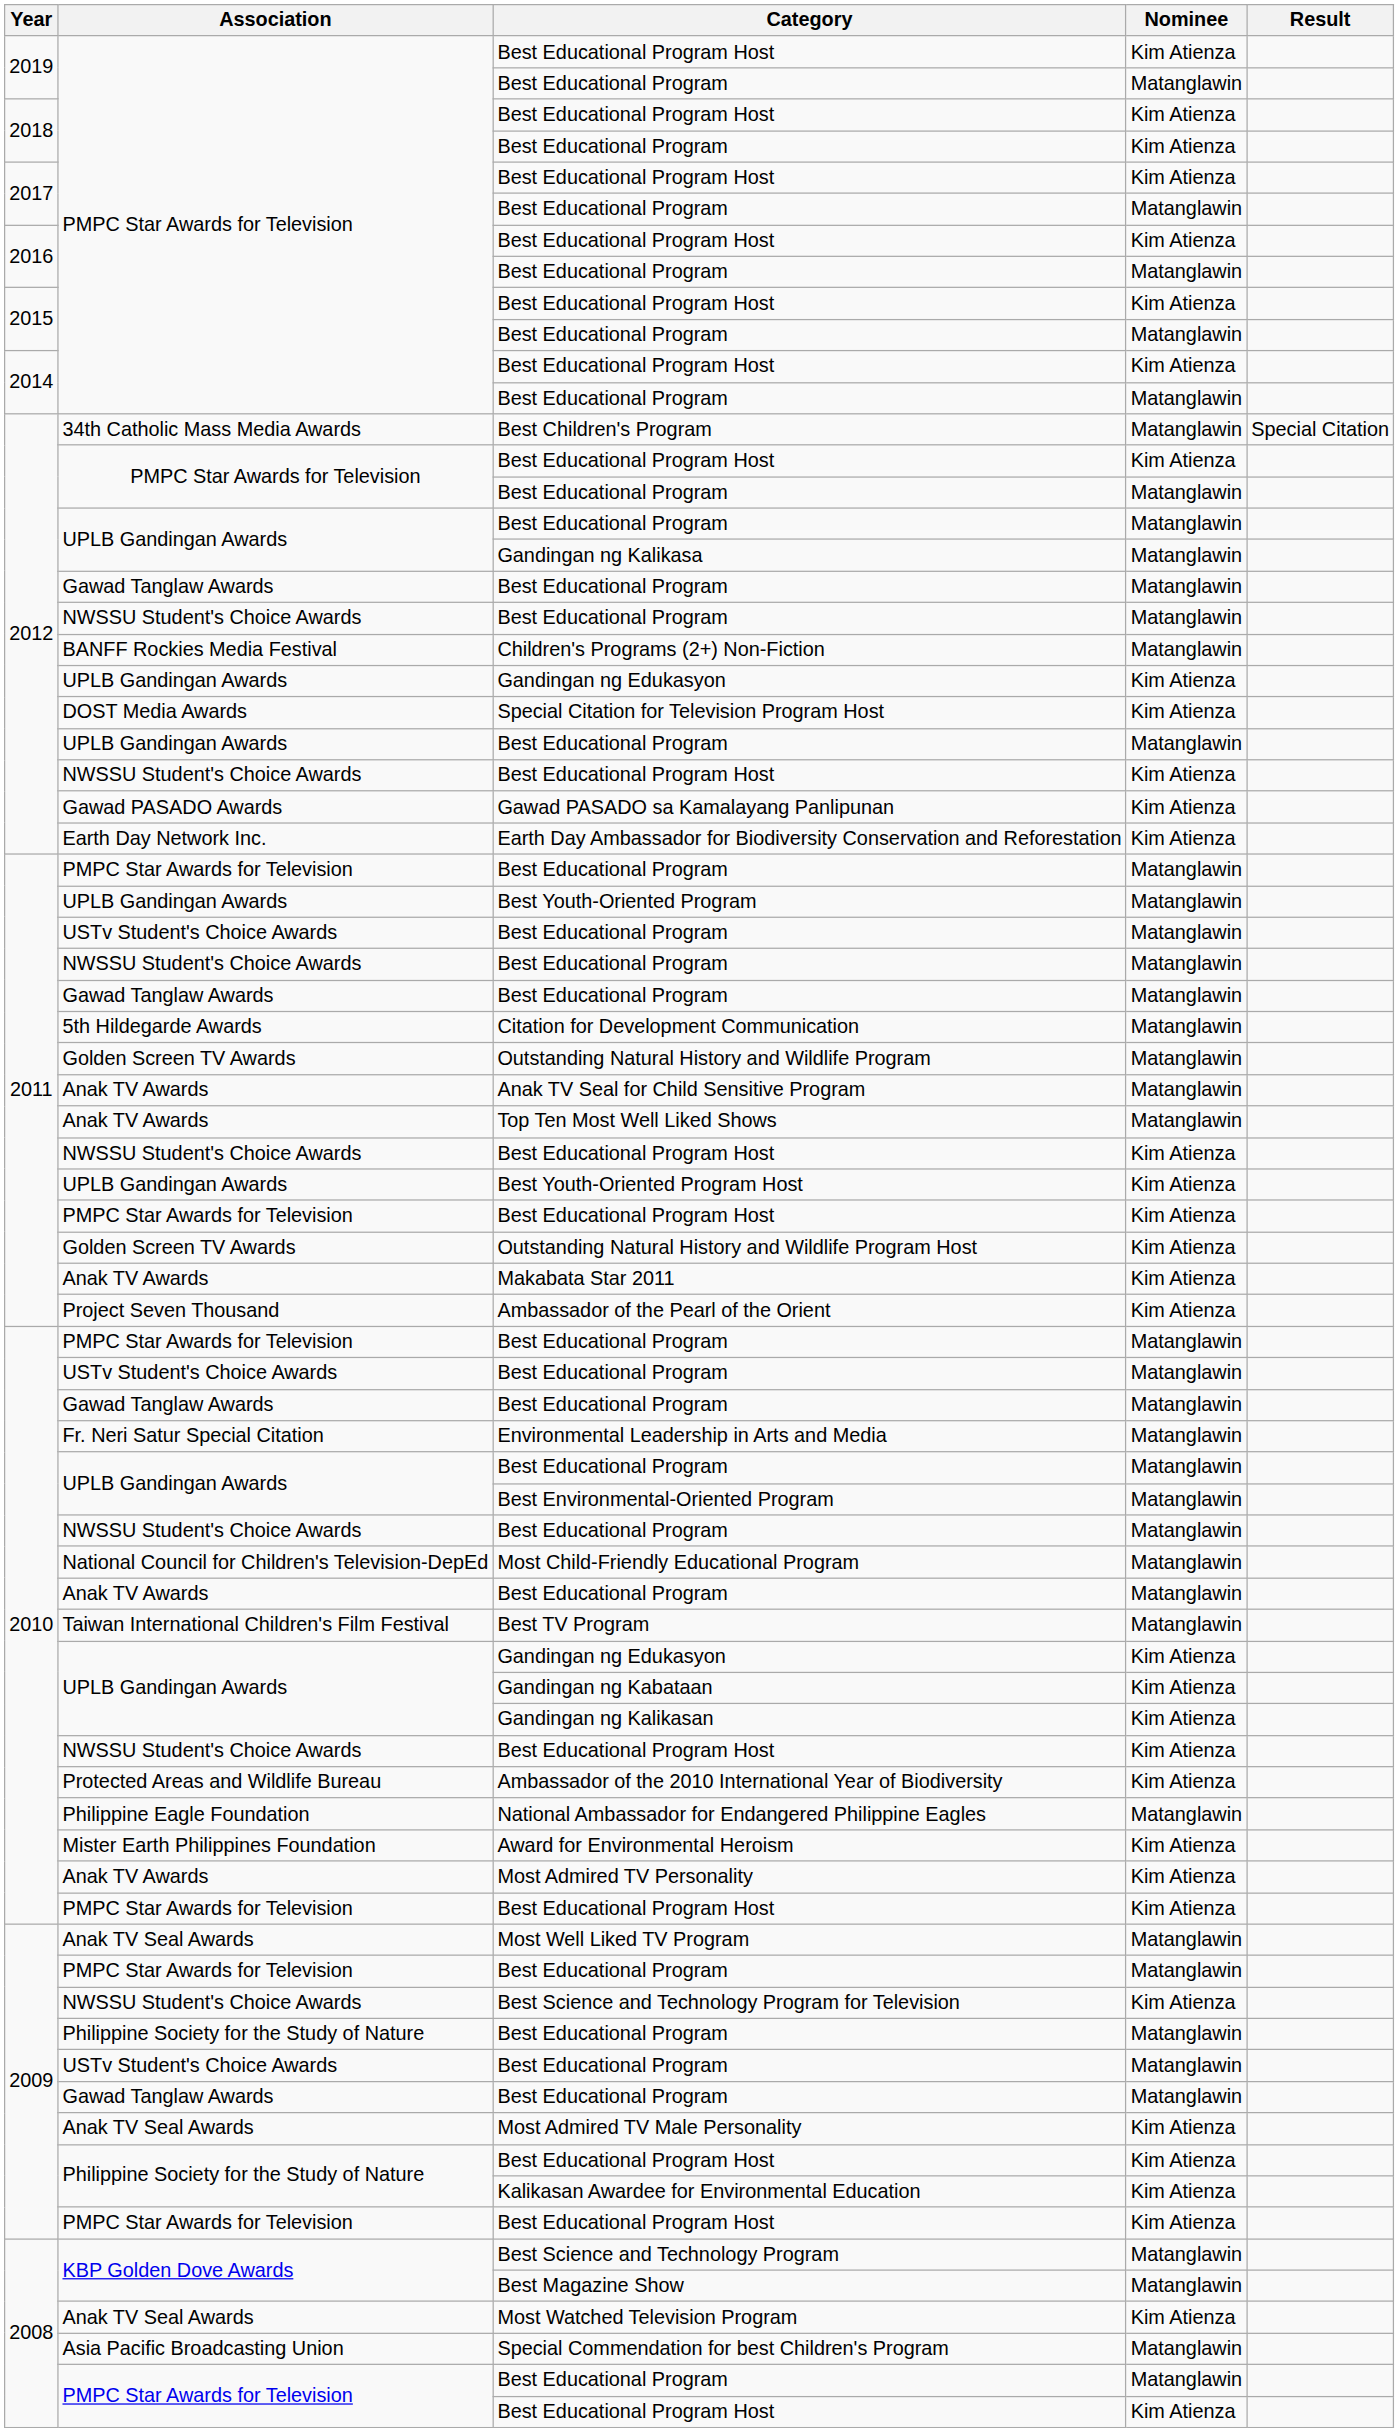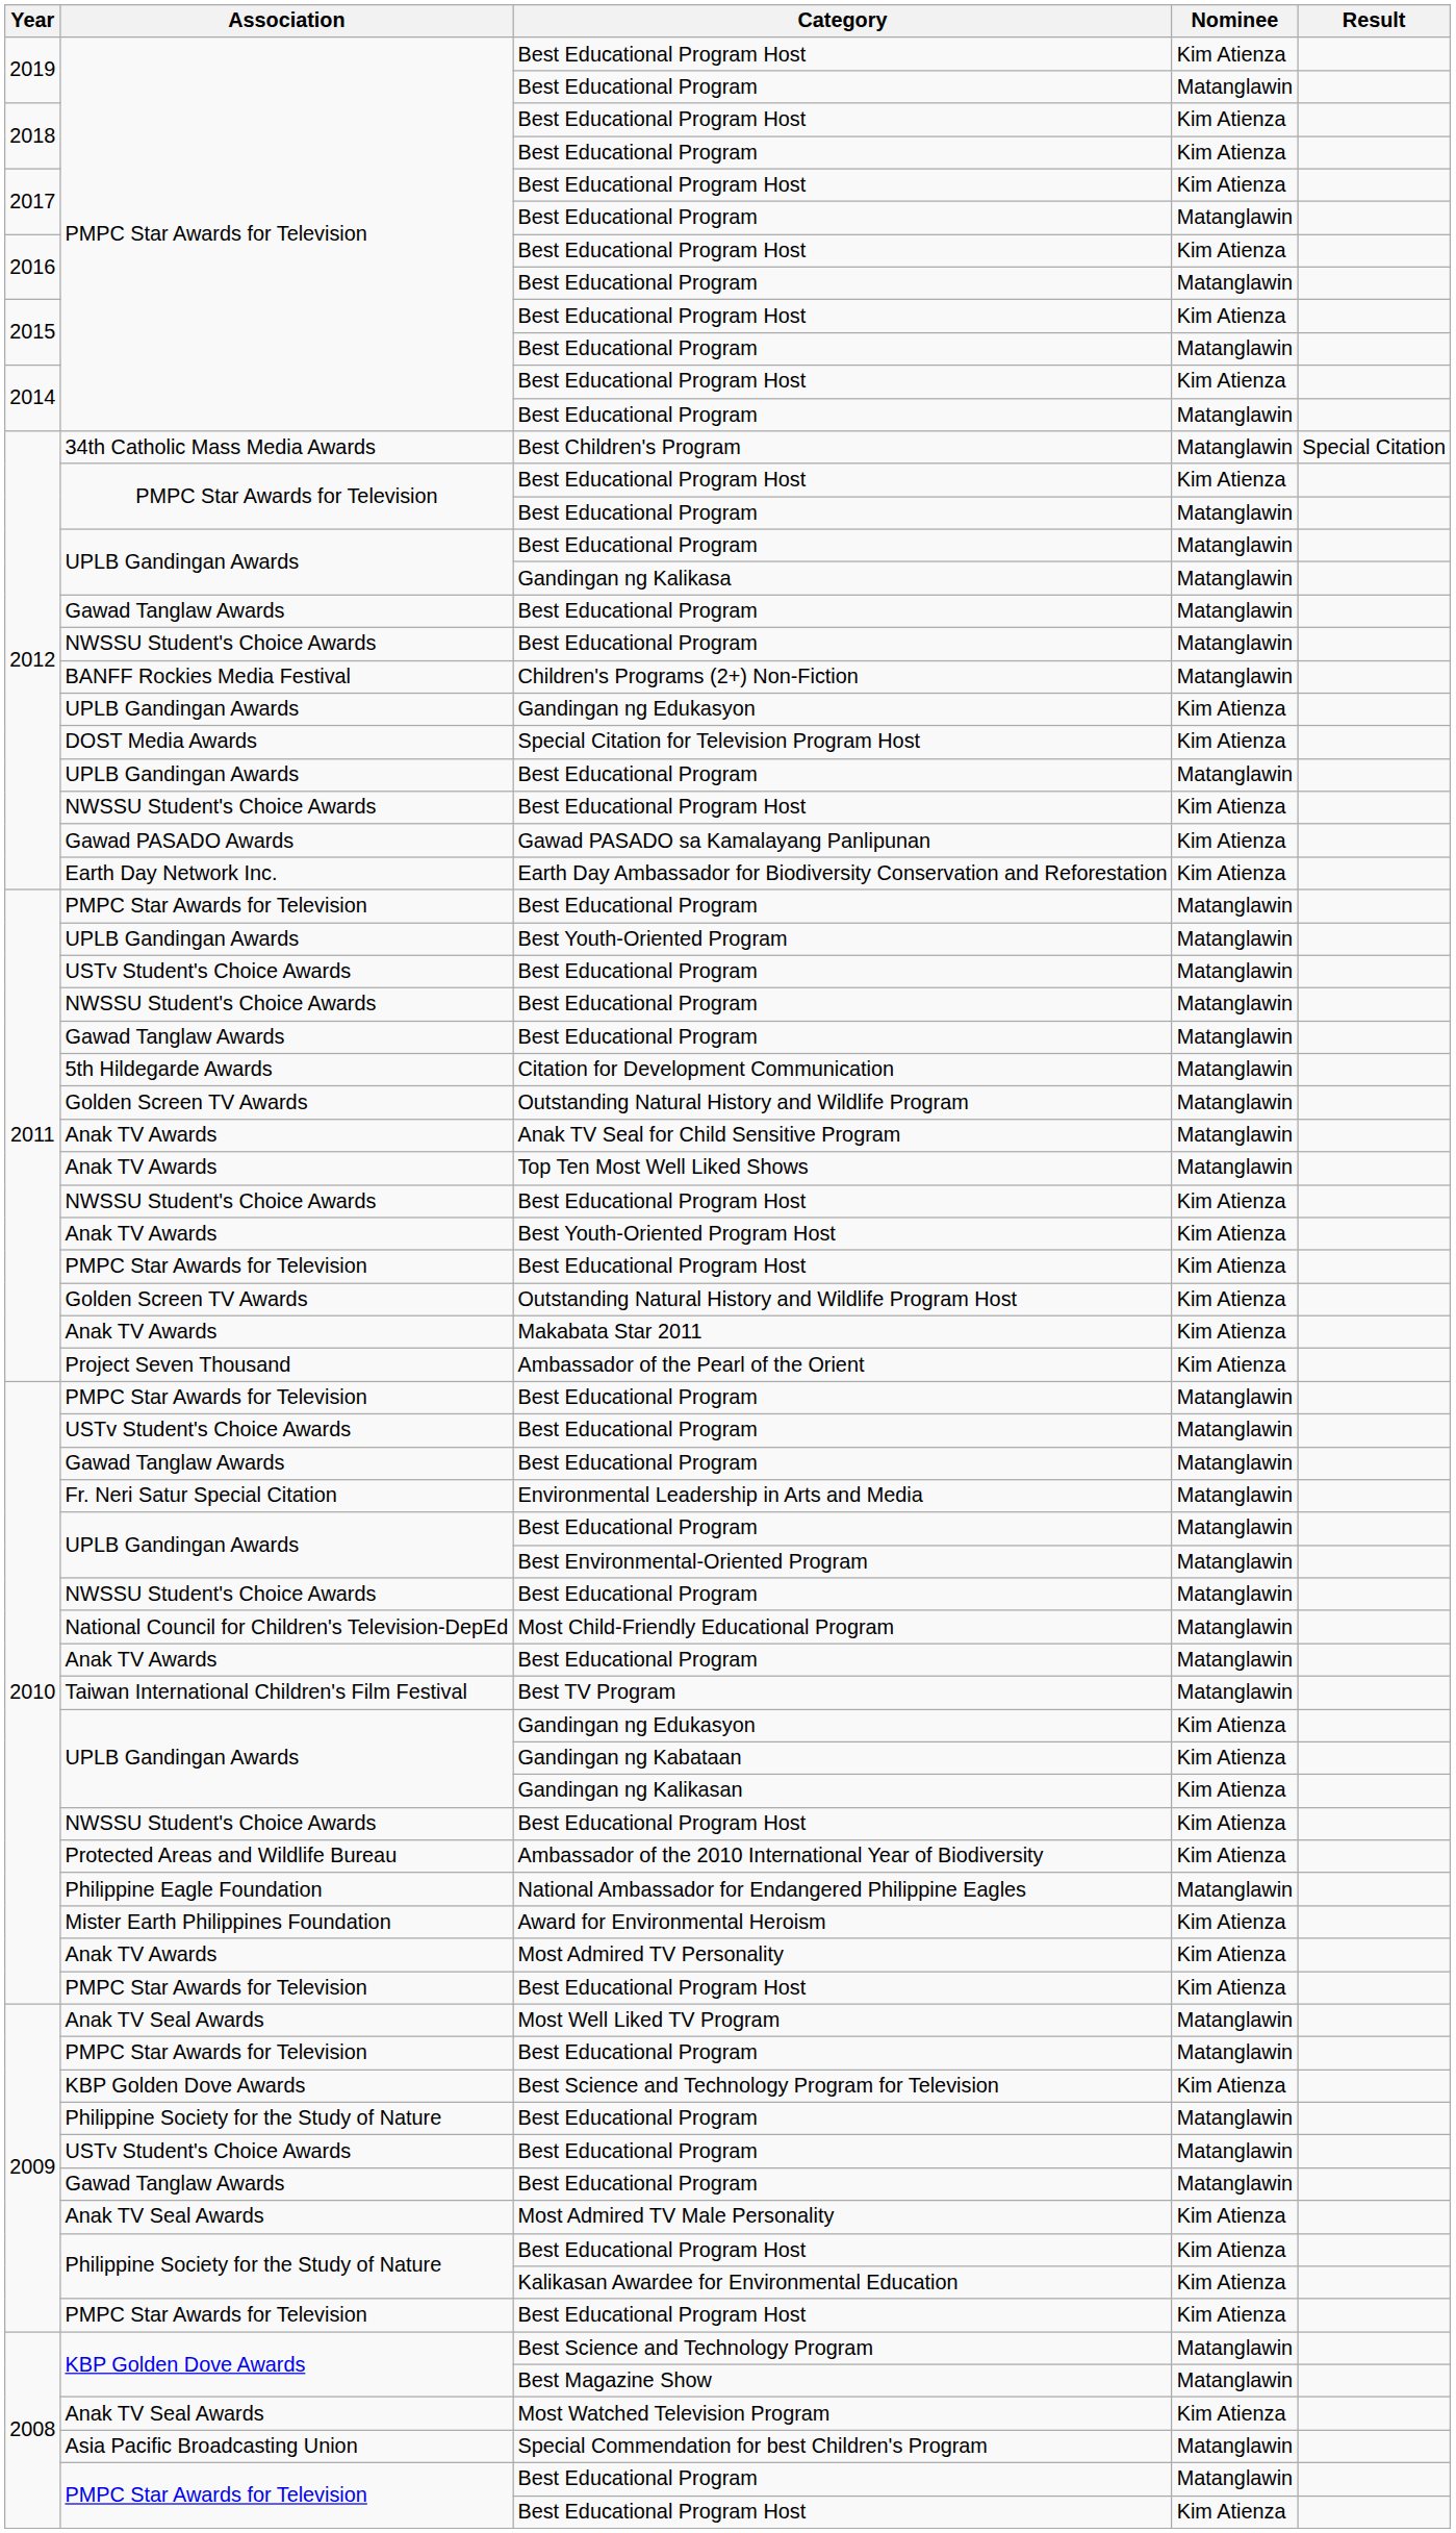Best Youth-Oriented Program Host | Association: UPLB Gandingan Awards -> Anak TV Awards
Best Science and Technology Program for Television | Association: NWSSU Student's Choice Awards -> KBP Golden Dove Awards
